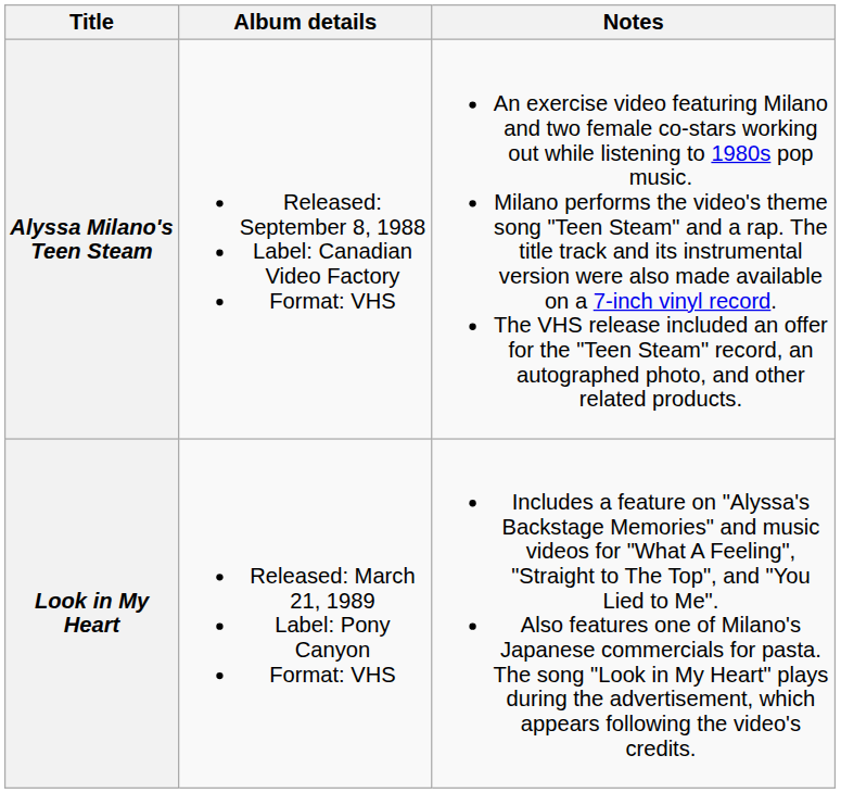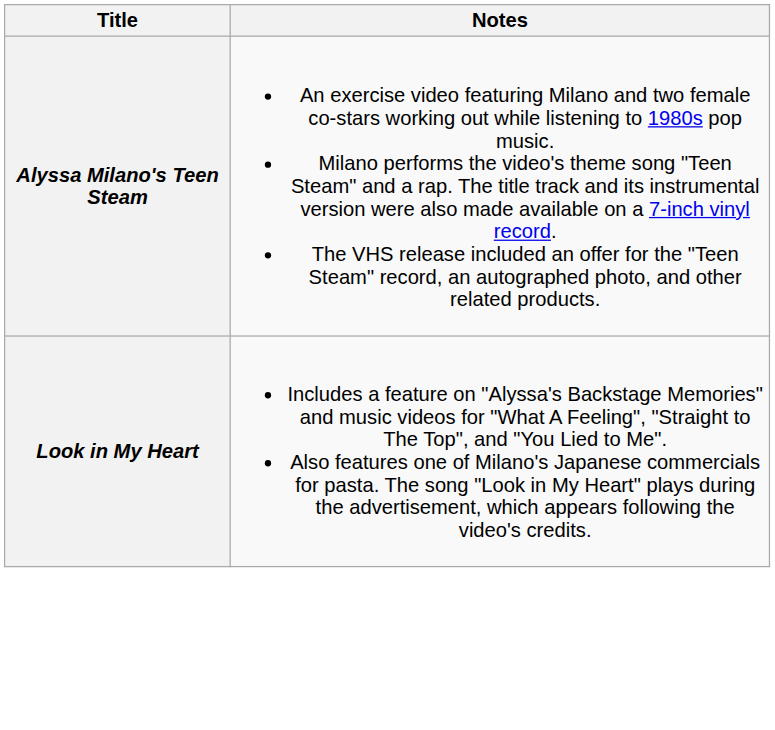- column: Album details | Released: September 8, 1988 Label: Canadian Video Factory Format: VHS | Released: March 21, 1989 Label: Pony Canyon Format: VHS
